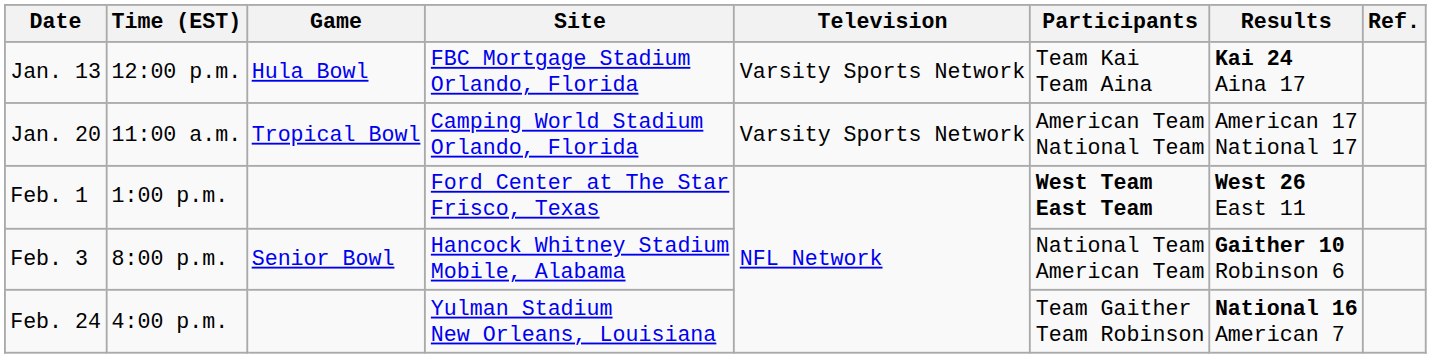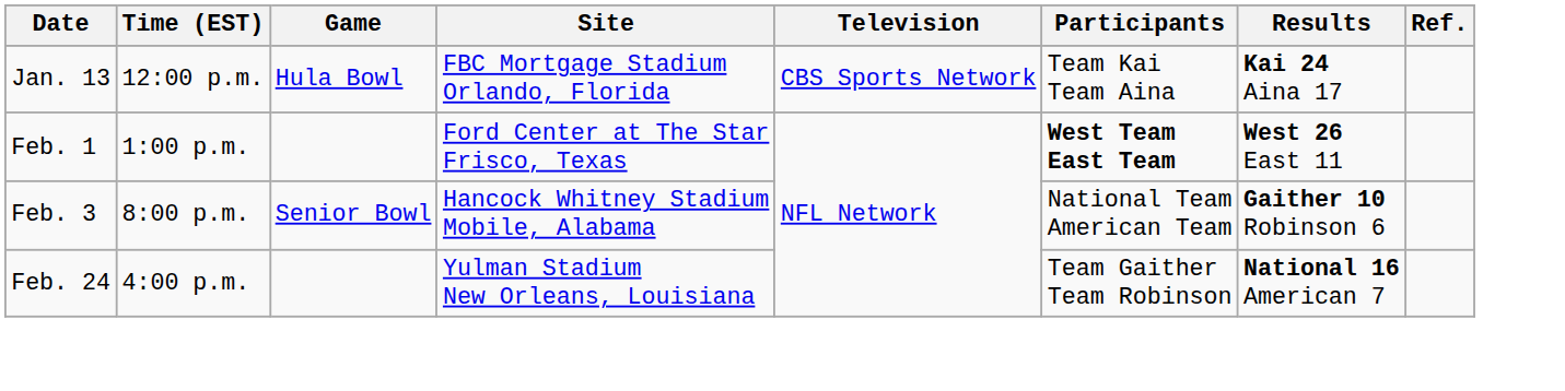Jan. 13 | Television: Varsity Sports Network -> CBS Sports Network
- row: Jan. 20 | 11:00 a.m. | Tropical Bowl | Camping World Stadium Orlando, Florida | Varsity Sports Network | American Team National Team | American 17 National 17
